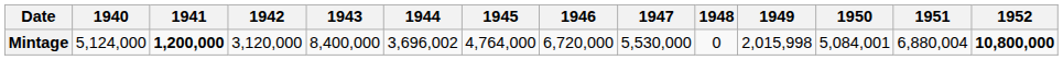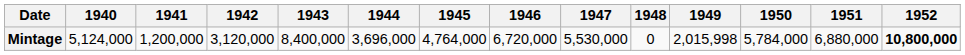Mintage | 1941: bold -> normal
Mintage | 1944: 3,696,002 -> 3,696,000
Mintage | 1950: 5,084,001 -> 5,784,000
Mintage | 1951: 6,880,004 -> 6,880,000
